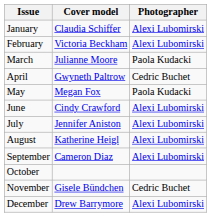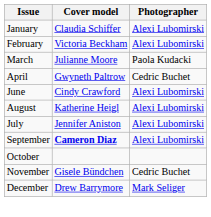- row: May | Megan Fox | Paola Kudacki
rows swapped: July <-> August
September | Cover model: normal -> bold
December | Photographer: Alexi Lubomirski -> Mark Seliger
